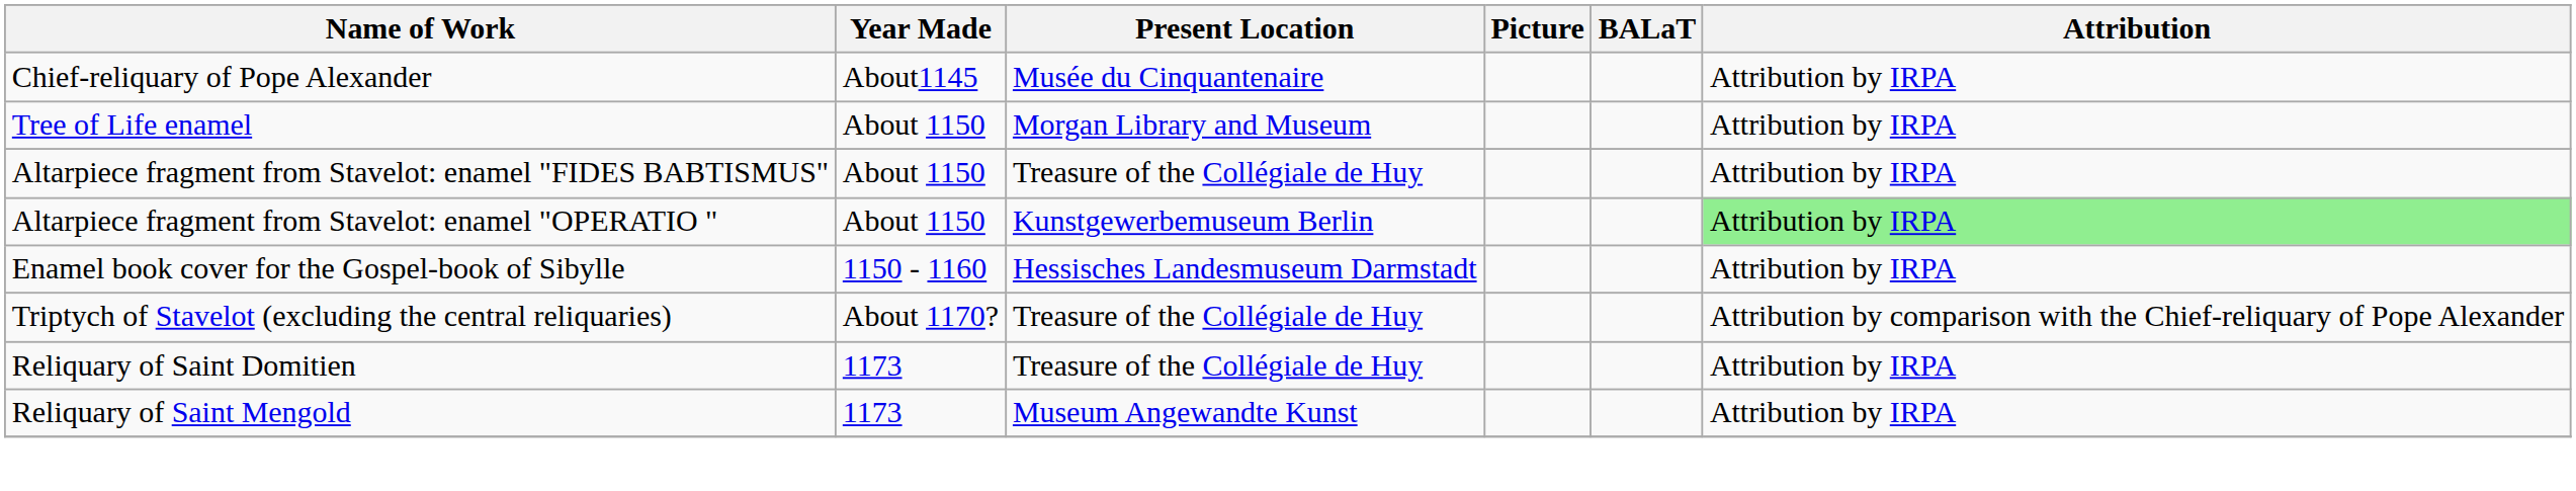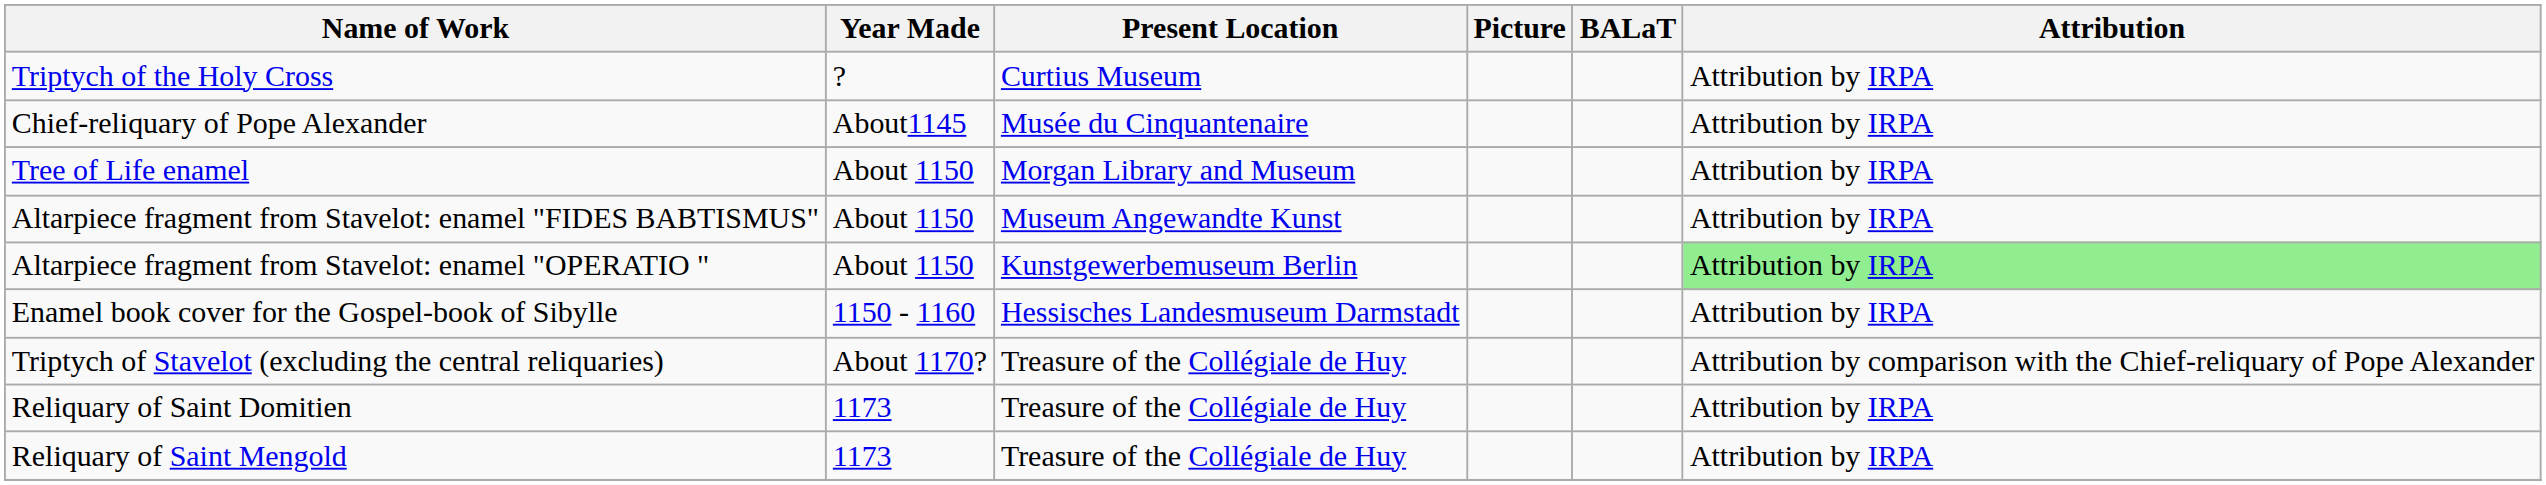+ row: Triptych of the Holy Cross | ? | Curtius Museum | Attribution by IRPA
Altarpiece fragment from Stavelot: enamel "FIDES BABTISMUS" | Present Location: Treasure of the Collégiale de Huy -> Museum Angewandte Kunst
Reliquary of Saint Mengold | Present Location: Museum Angewandte Kunst -> Treasure of the Collégiale de Huy
